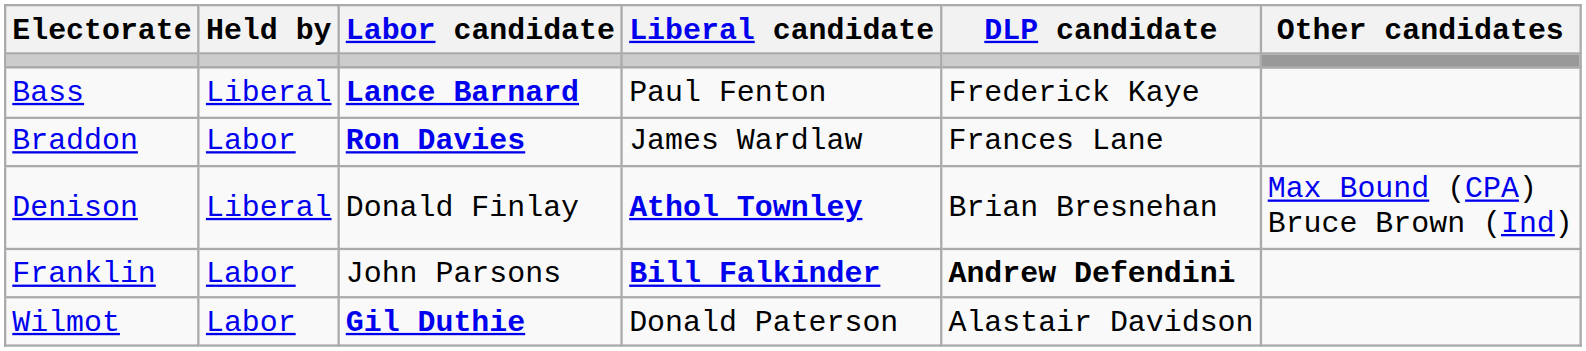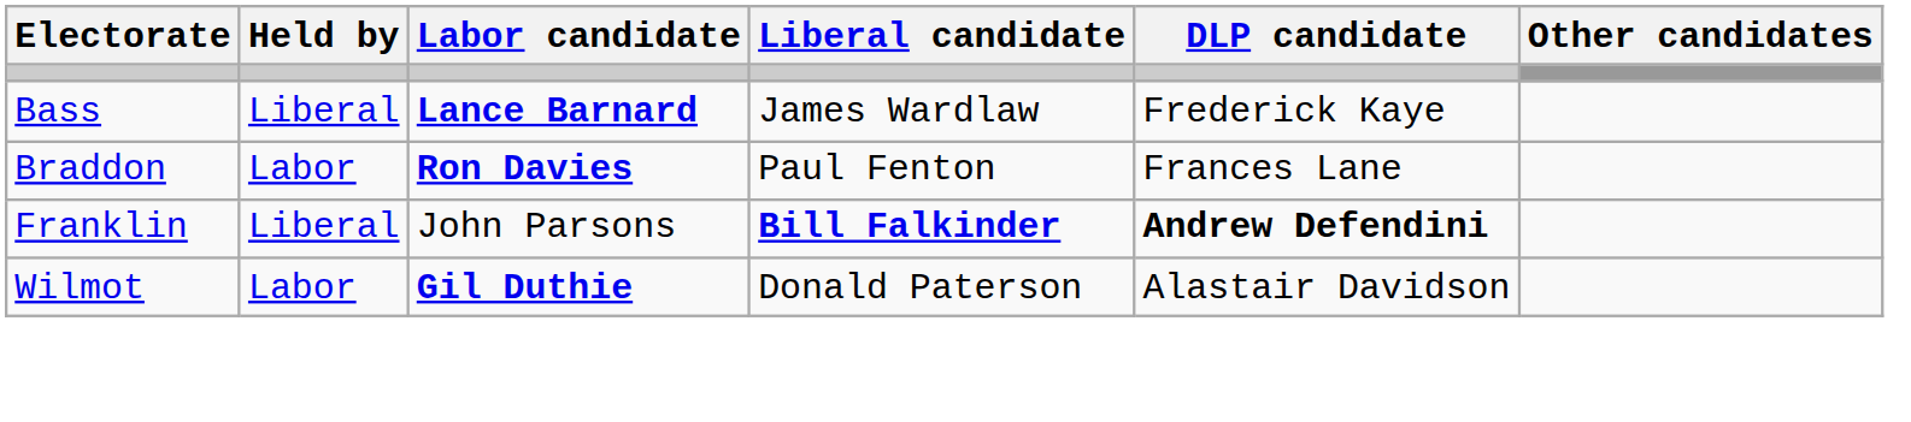Bass | Liberal candidate: Paul Fenton -> James Wardlaw
Braddon | Liberal candidate: James Wardlaw -> Paul Fenton
- row: Denison | Liberal | Donald Finlay | Athol Townley | Brian Bresnehan | Max Bound (CPA) Bruce Brown (Ind)
Franklin | Held by: Labor -> Liberal
